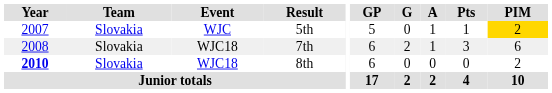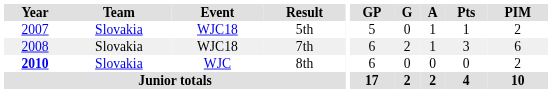5th | Event: WJC -> WJC18
5th | PIM: gold background -> no background
8th | Event: WJC18 -> WJC
